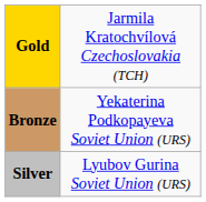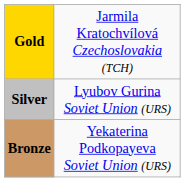rows swapped: Silver <-> Bronze
